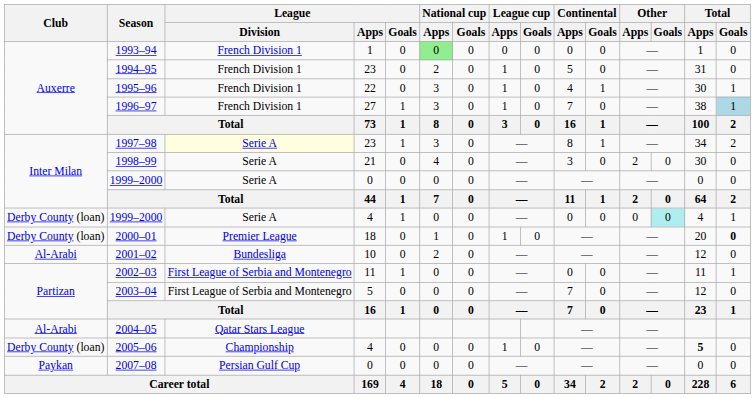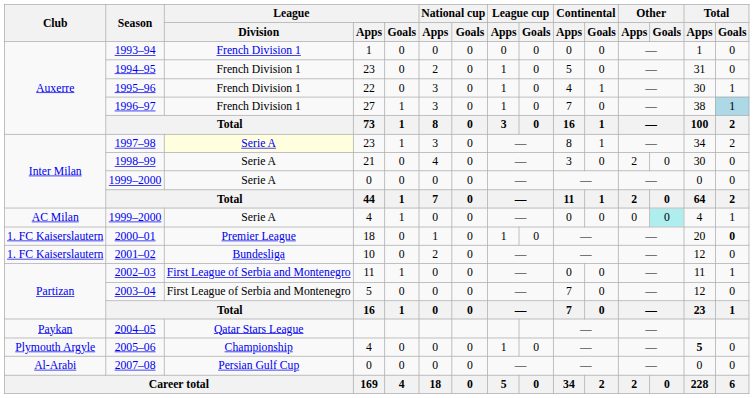1993–94 | National cup / Apps: lightgreen background -> no background
1999–2000 / 4 | Club: Derby County (loan) -> AC Milan
2000–01 | Club: Derby County (loan) -> 1. FC Kaiserslautern
2001–02 | Club: Al-Arabi -> 1. FC Kaiserslautern
2004–05 | Club: Al-Arabi -> Paykan
2005–06 | Club: Derby County (loan) -> Plymouth Argyle
2007–08 | Club: Paykan -> Al-Arabi
